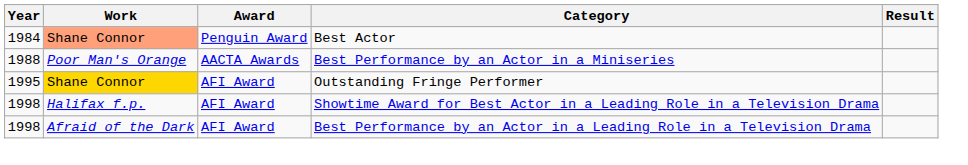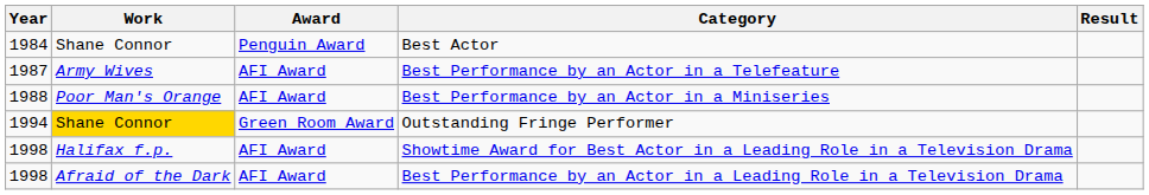Best Actor | Work: lightsalmon background -> no background
+ row: 1987 | Army Wives | AFI Award | Best Performance by an Actor in a Telefeature
Best Performance by an Actor in a Miniseries | Award: AACTA Awards -> AFI Award
Outstanding Fringe Performer | Year: 1995 -> 1994
Outstanding Fringe Performer | Award: AFI Award -> Green Room Award
